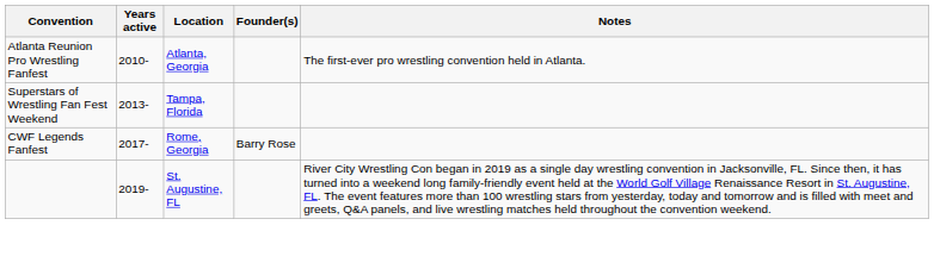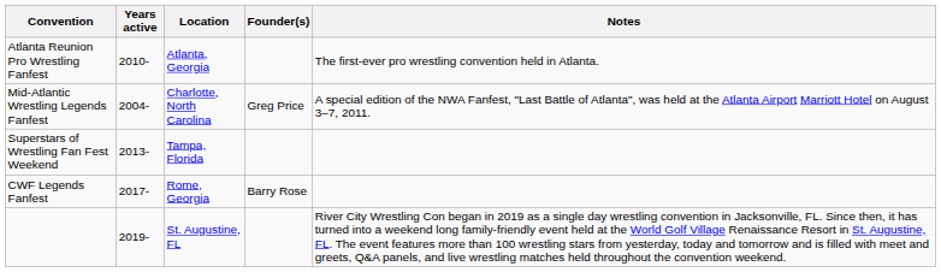+ row: Mid-Atlantic Wrestling Legends Fanfest | 2004- | Charlotte, North Carolina | Greg Price | A special edition of the NWA Fanfest, "Last Battle of Atlanta", was held at the Atlanta Airport Marriott Hotel on August 3–7, 2011.
